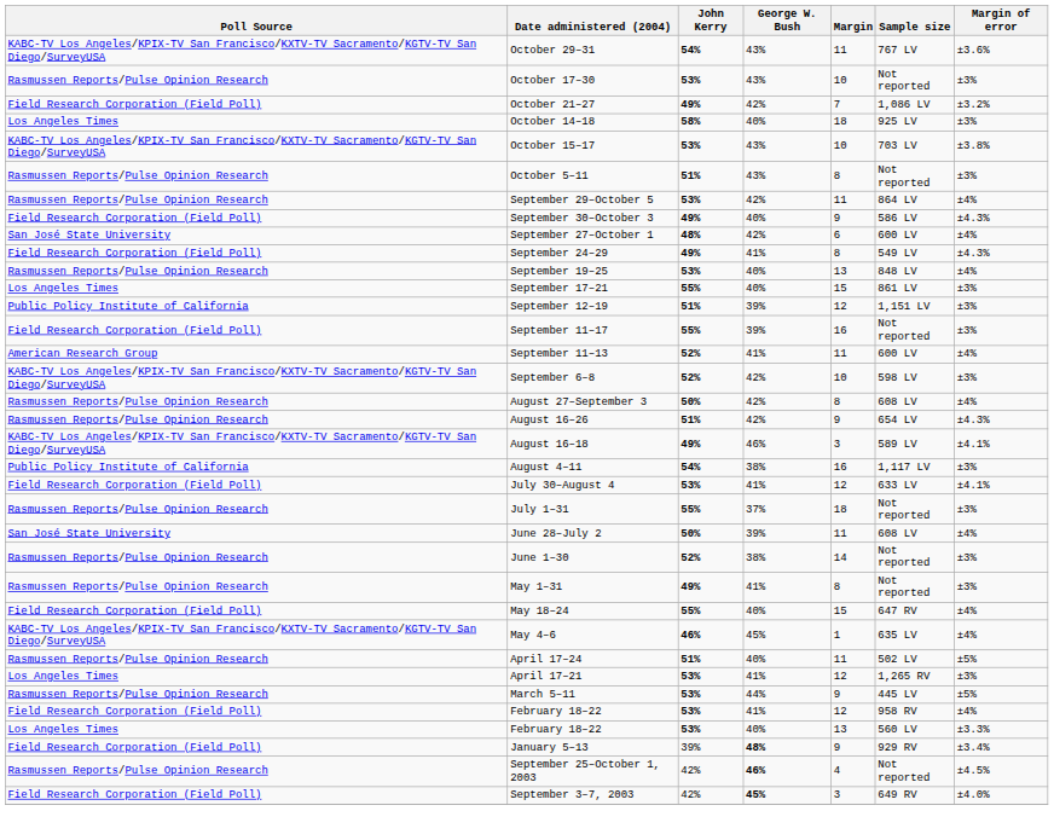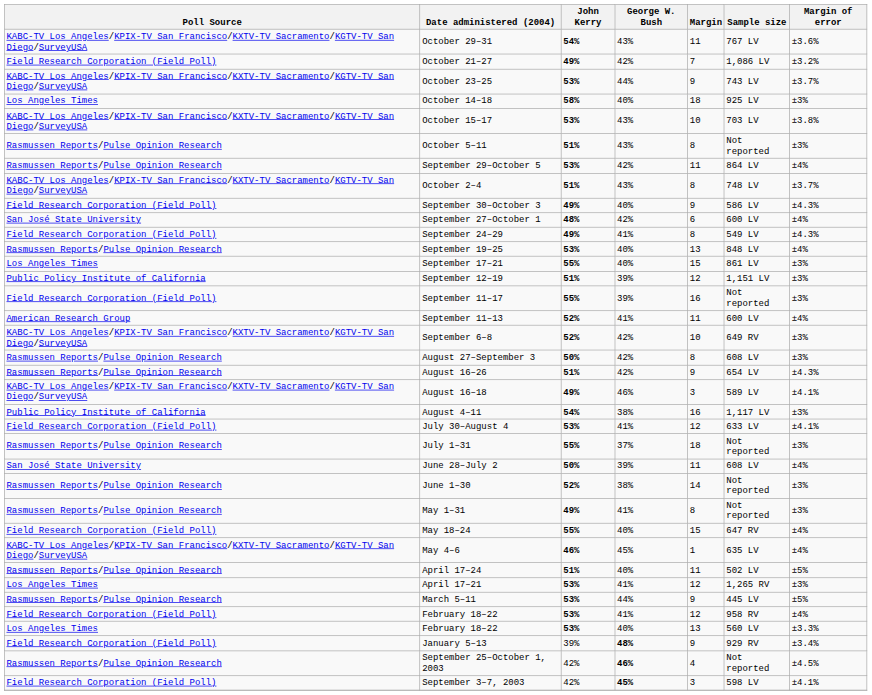- row: Rasmussen Reports/Pulse Opinion Research | October 17–30 | 53% | 43% | 10 | Not reported | ±3%
+ row: KABC-TV Los Angeles/KPIX-TV San Francisco/KXTV-TV Sacramento/KGTV-TV San Diego/SurveyUSA | October 23–25 | 53% | 44% | 9 | 743 LV | ±3.7%
+ row: KABC-TV Los Angeles/KPIX-TV San Francisco/KXTV-TV Sacramento/KGTV-TV San Diego/SurveyUSA | October 2–4 | 51% | 43% | 8 | 748 LV | ±3.7%
September 6–8 | Sample size: 598 LV -> 649 RV
August 27–September 3 | Margin of error: ±4% -> ±3%
September 3–7, 2003 | Sample size: 649 RV -> 598 LV
September 3–7, 2003 | Margin of error: ±4.0% -> ±4.1%
